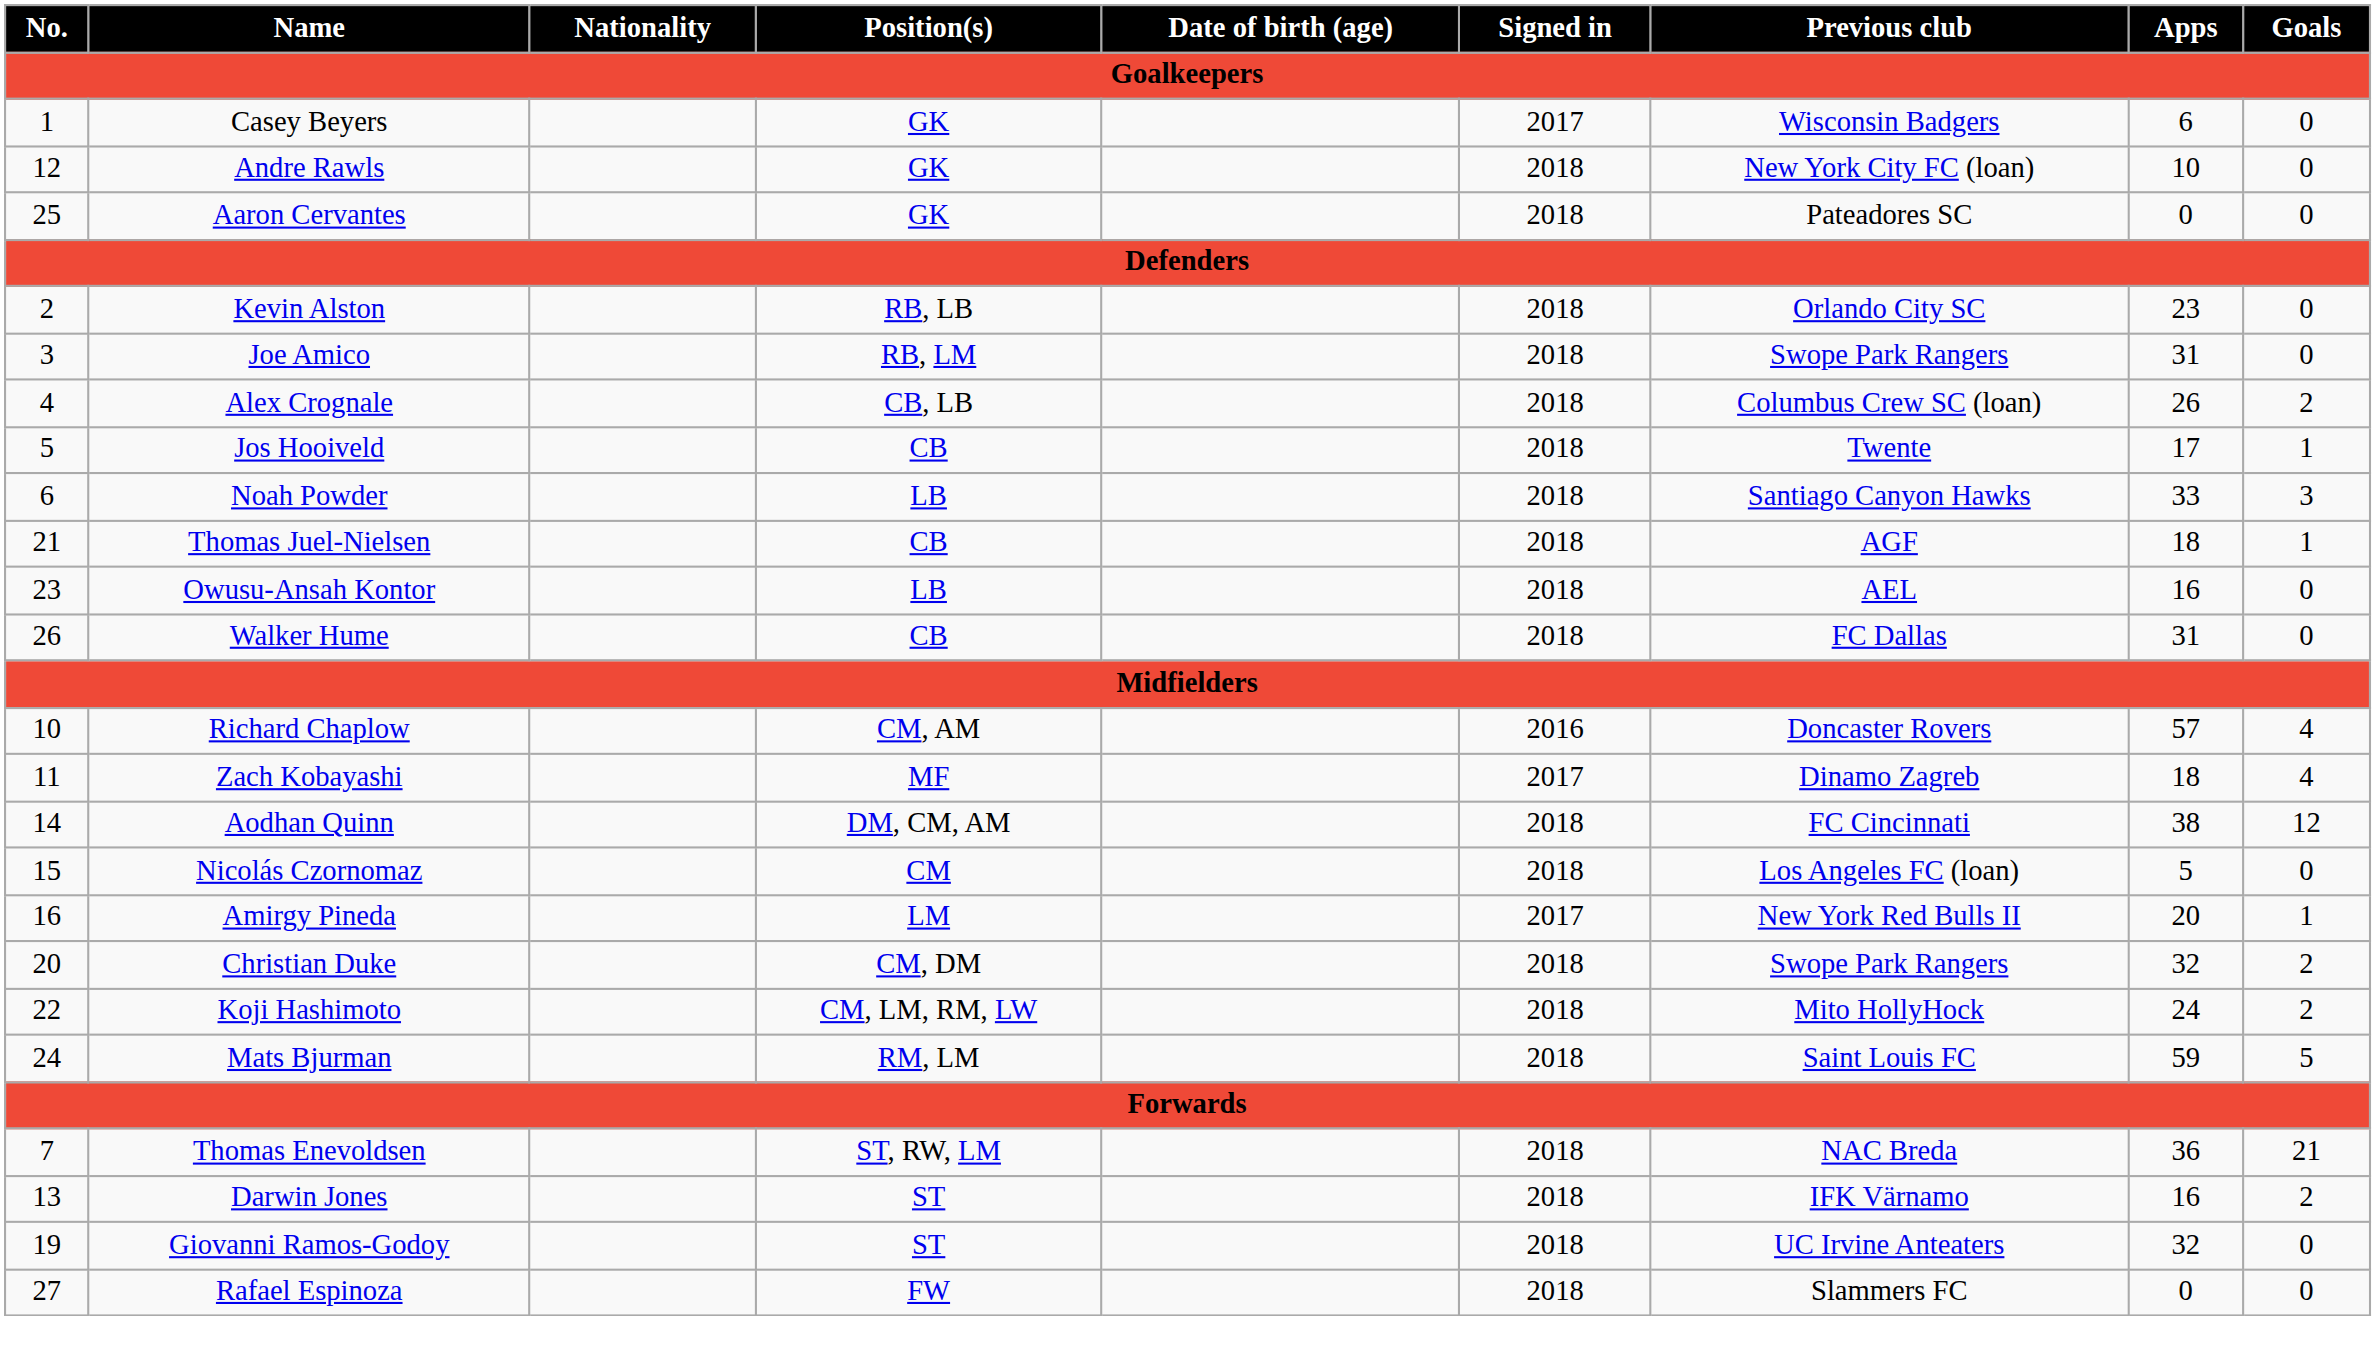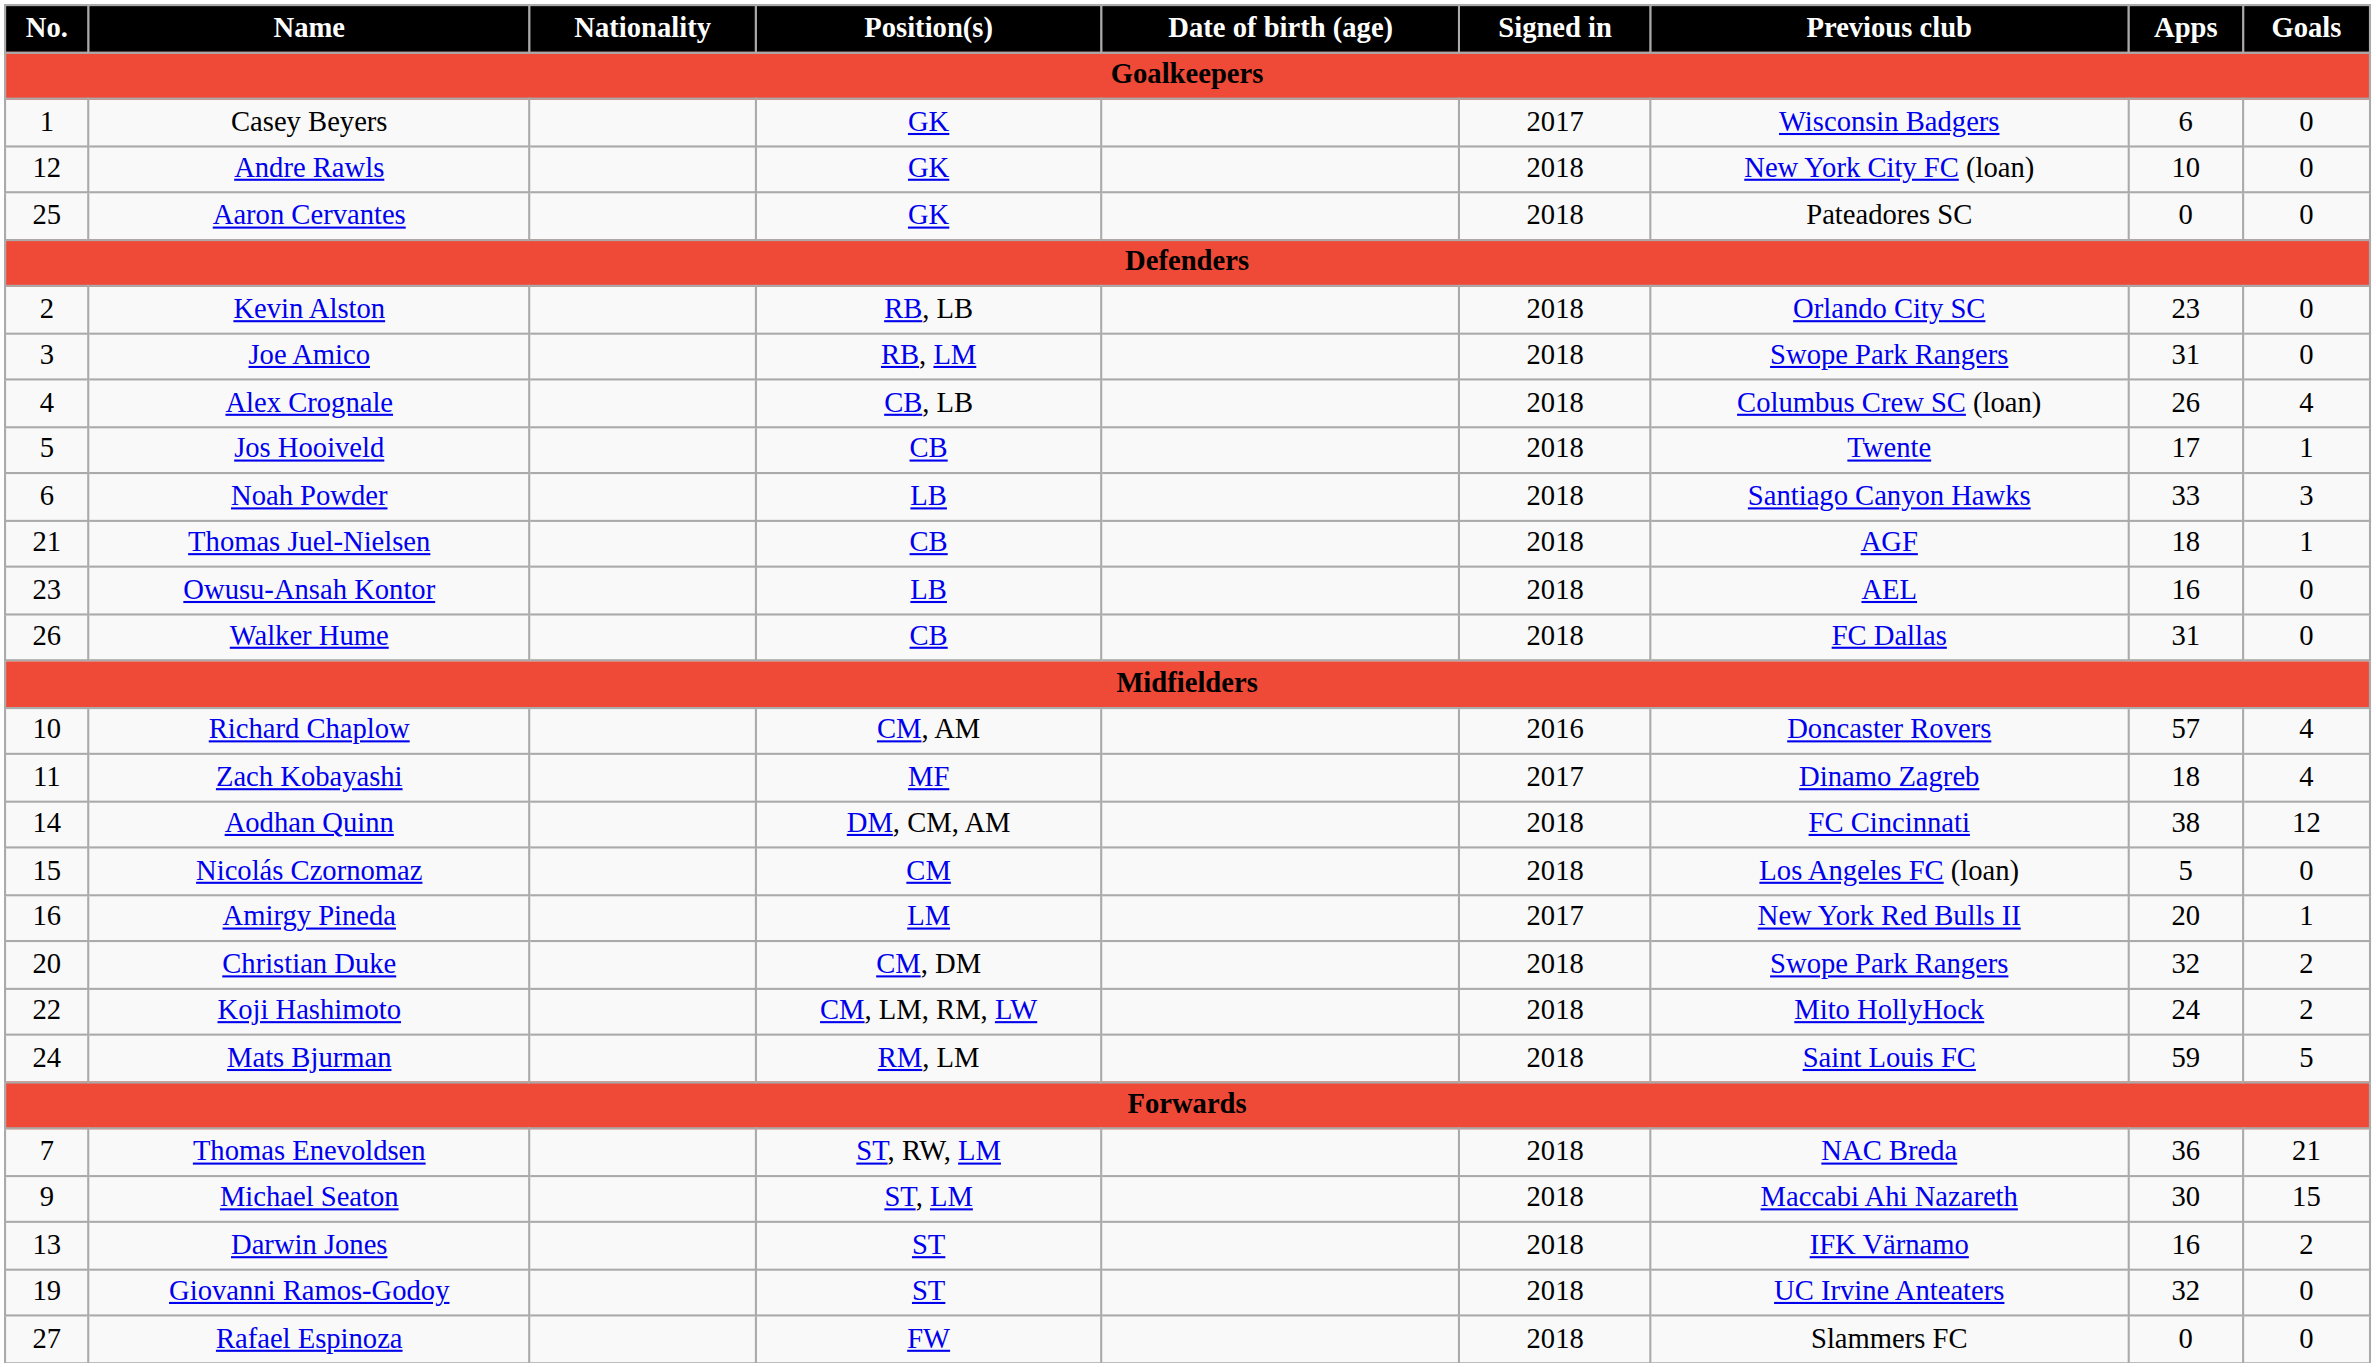Alex Crognale | Goals: 2 -> 4
+ row: 9 | Michael Seaton | ST, LM | 2018 | Maccabi Ahi Nazareth | 30 | 15
